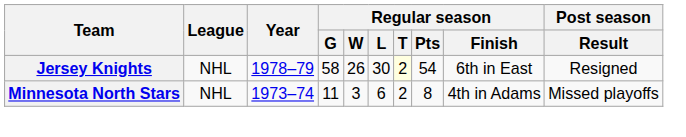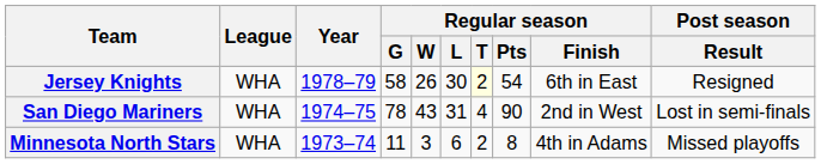Jersey Knights | League: NHL -> WHA
+ row: San Diego Mariners | WHA | 1974–75 | 78 | 43 | 31 | 4 | 90 | 2nd in West | Lost in semi-finals
Minnesota North Stars | League: NHL -> WHA
